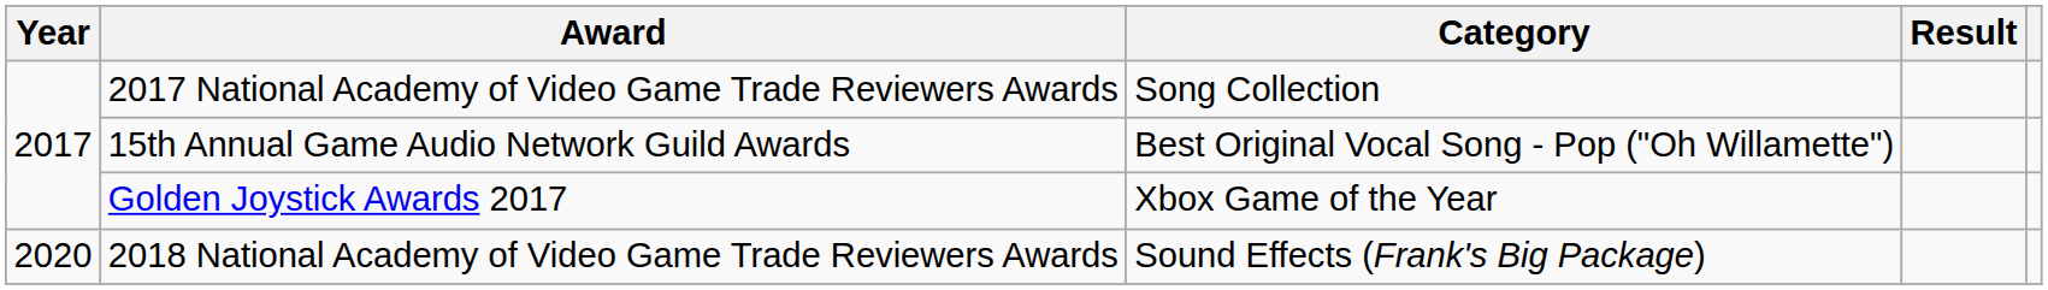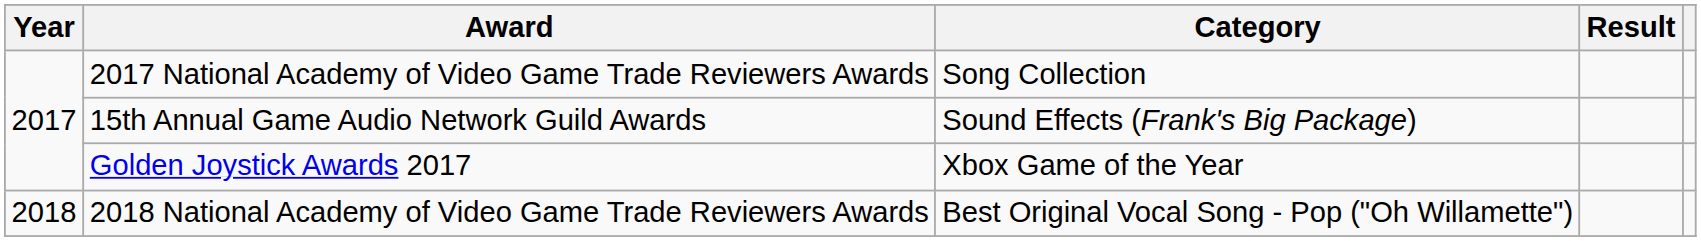15th Annual Game Audio Network Guild Awards | Category: Best Original Vocal Song - Pop ("Oh Willamette") -> Sound Effects (Frank's Big Package)
2018 National Academy of Video Game Trade Reviewers Awards | Year: 2020 -> 2018
2018 National Academy of Video Game Trade Reviewers Awards | Category: Sound Effects (Frank's Big Package) -> Best Original Vocal Song - Pop ("Oh Willamette")
